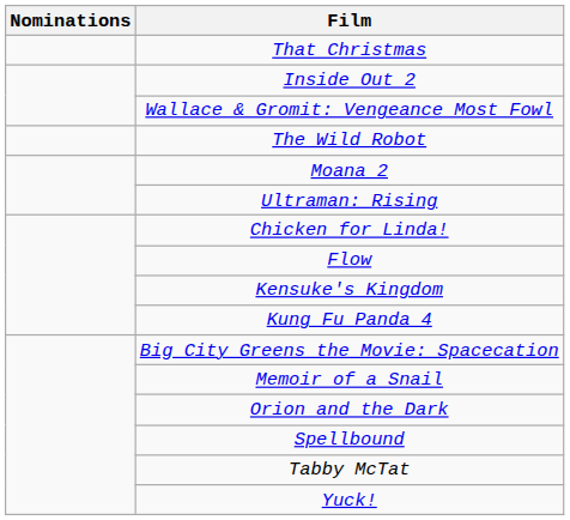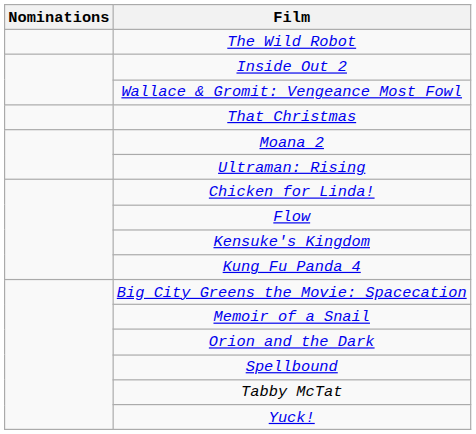rows swapped: The Wild Robot <-> That Christmas
